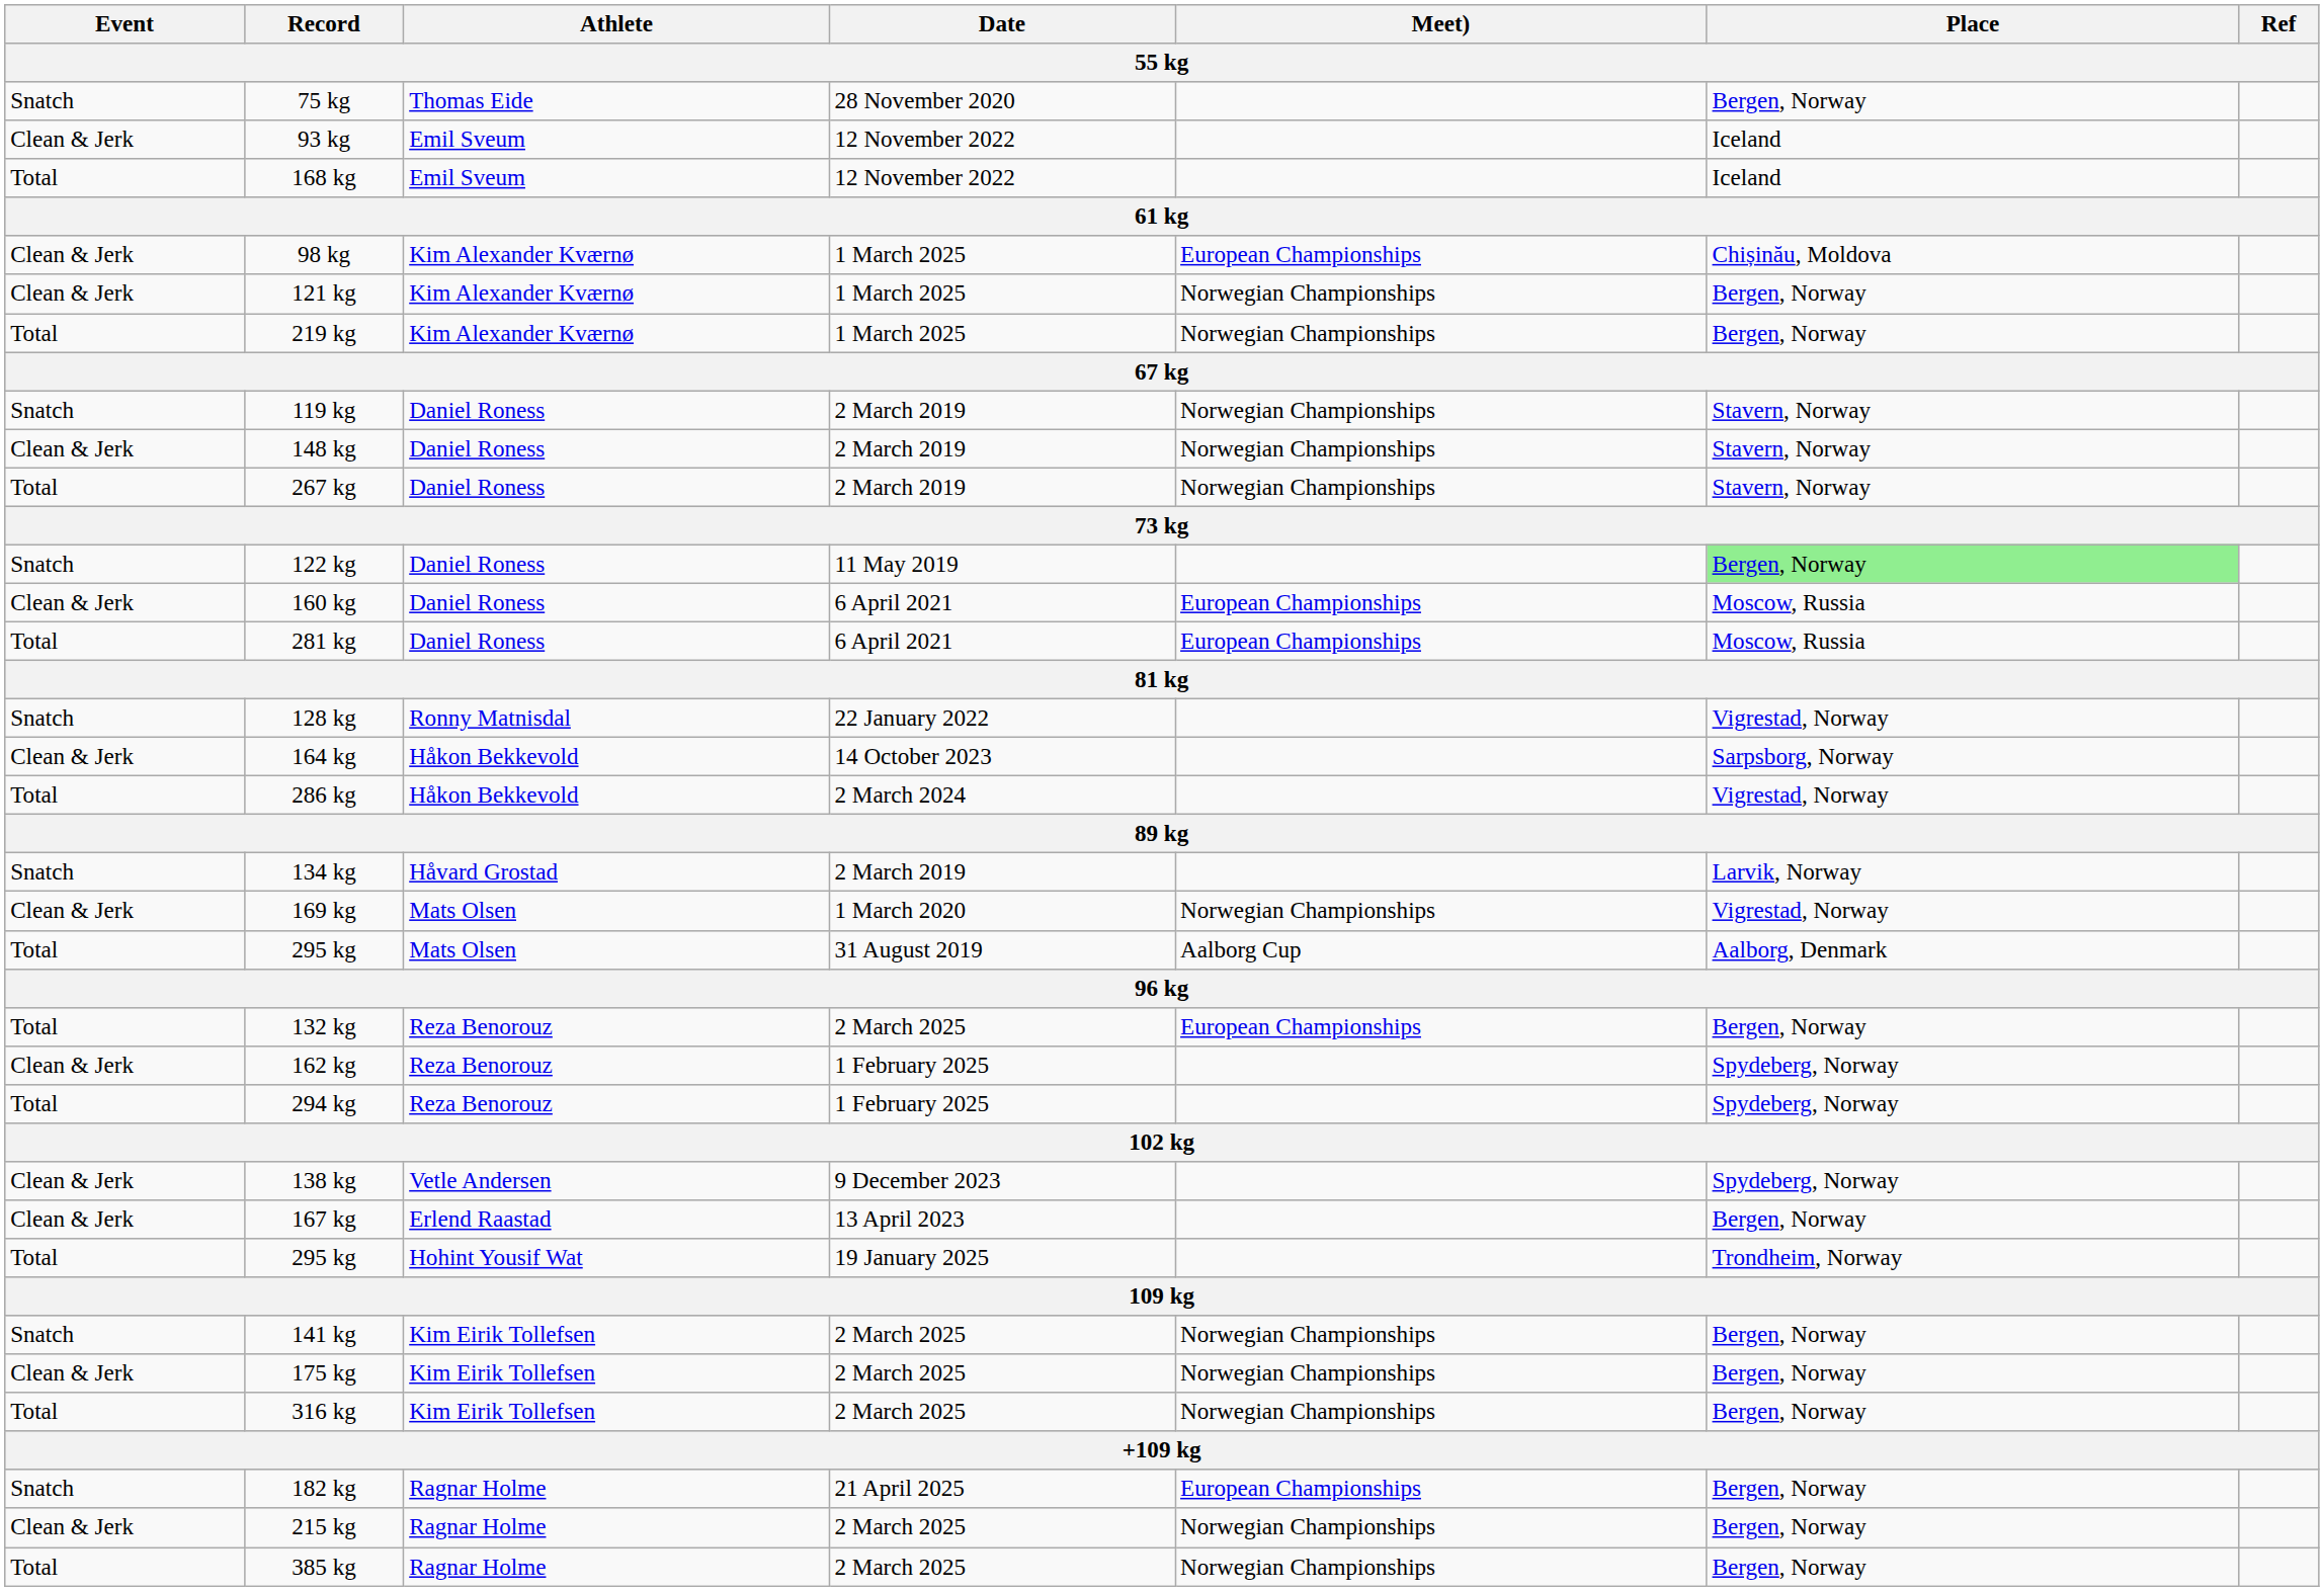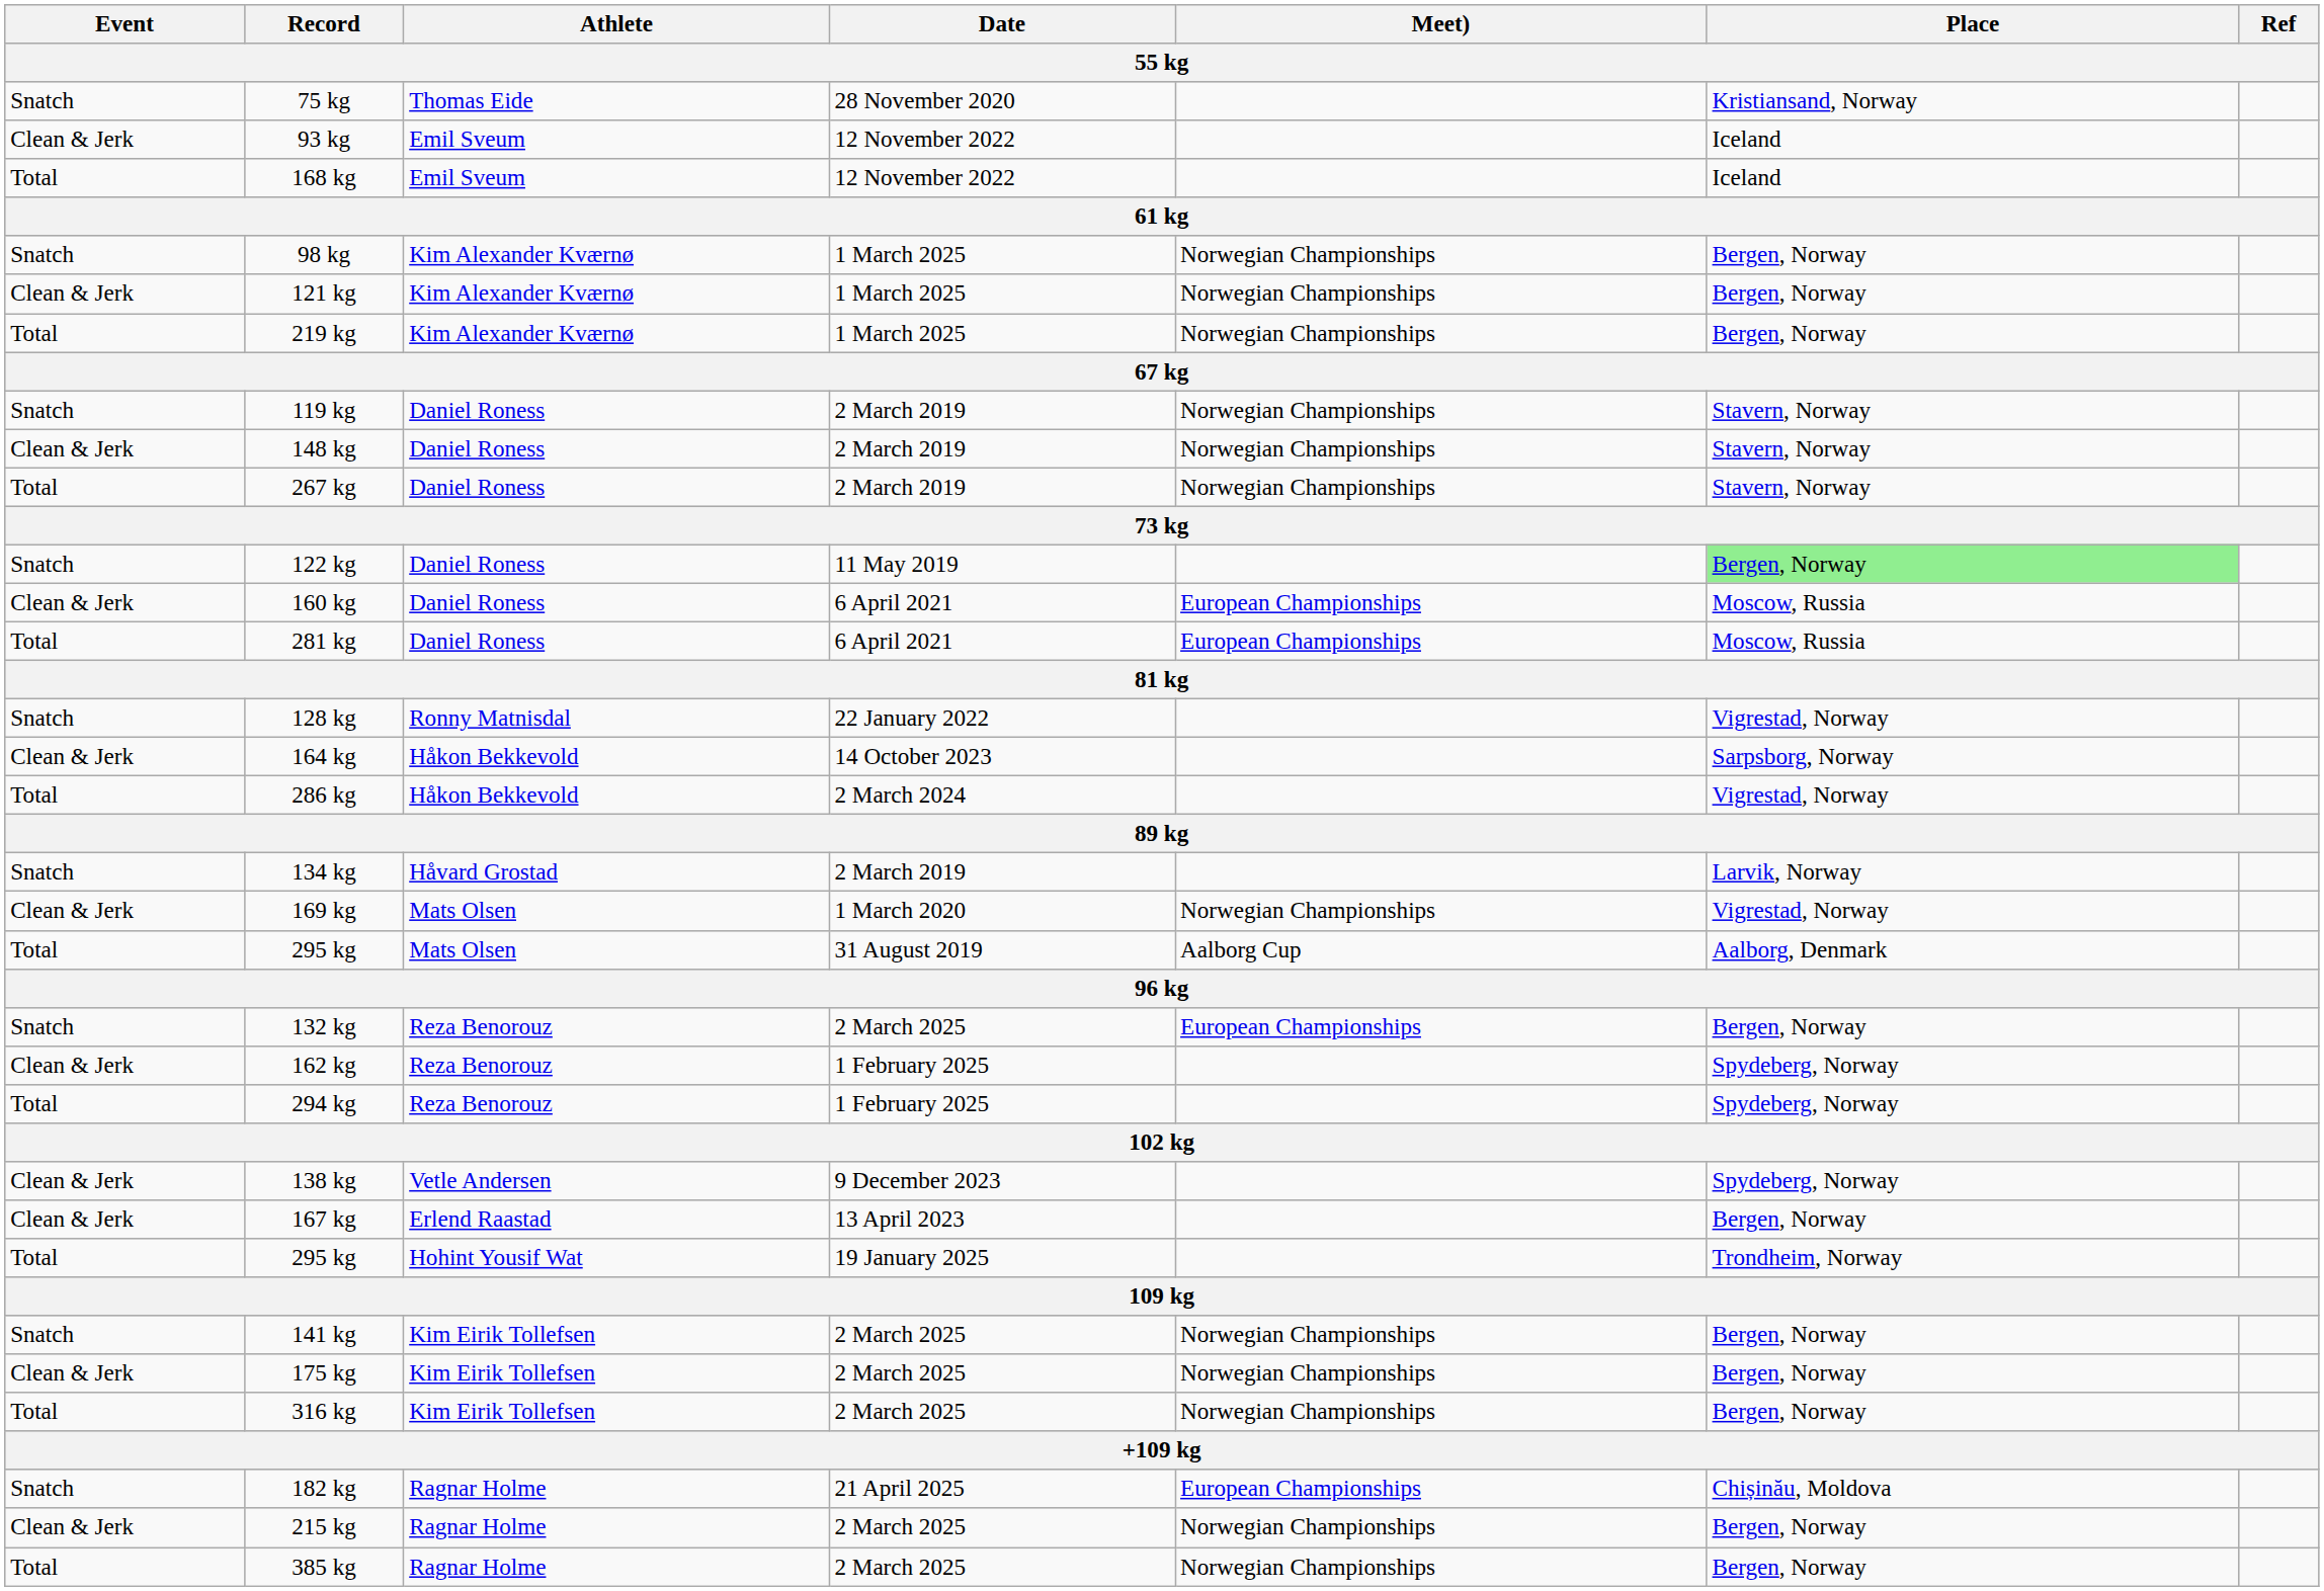75 kg | Place: Bergen, Norway -> Kristiansand, Norway
98 kg | Event: Clean & Jerk -> Snatch
98 kg | Meet): European Championships -> Norwegian Championships
98 kg | Place: Chișinău, Moldova -> Bergen, Norway
132 kg | Event: Total -> Snatch
182 kg | Place: Bergen, Norway -> Chișinău, Moldova
